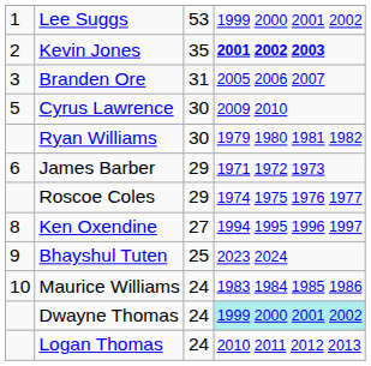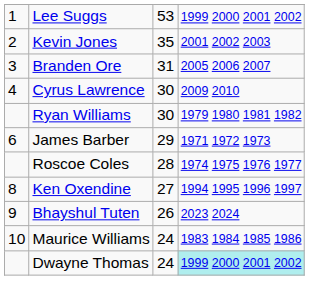Kevin Jones | column 4: bold -> normal
Cyrus Lawrence | column 1: 5 -> 4
Roscoe Coles | column 3: 29 -> 28
Bhayshul Tuten | column 3: 25 -> 26
- row: Logan Thomas | 24 | 2010 2011 2012 2013
